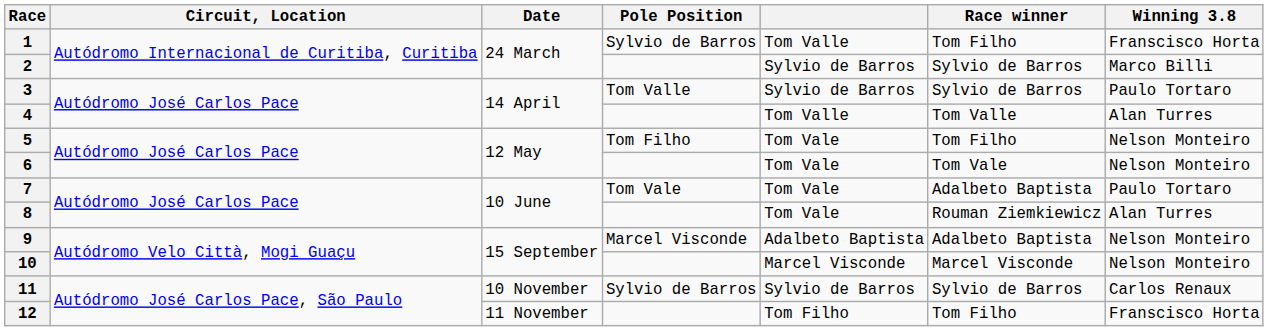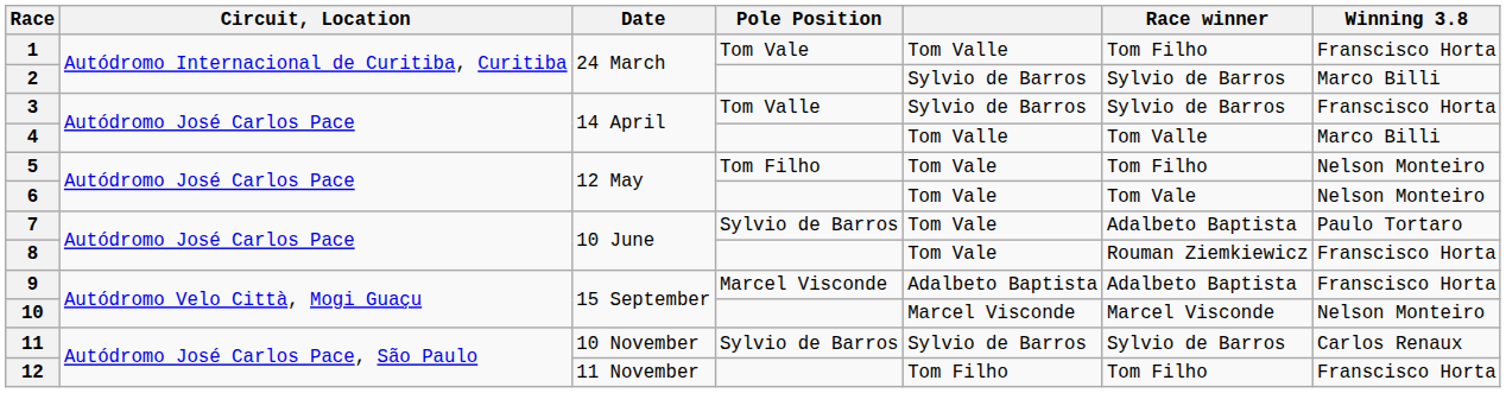1 | Pole Position: Sylvio de Barros -> Tom Vale
3 | Winning 3.8: Paulo Tortaro -> Franscisco Horta
4 | Winning 3.8: Alan Turres -> Marco Billi
7 | Pole Position: Tom Vale -> Sylvio de Barros
8 | Winning 3.8: Alan Turres -> Franscisco Horta
9 | Winning 3.8: Nelson Monteiro -> Franscisco Horta
